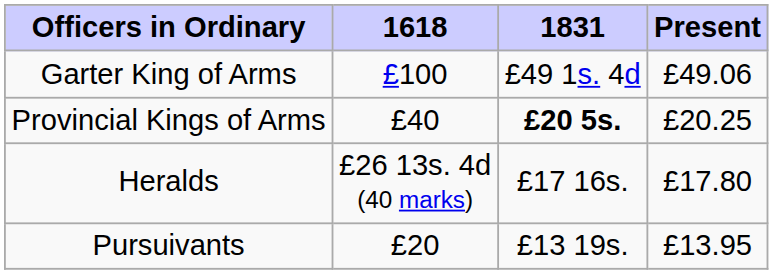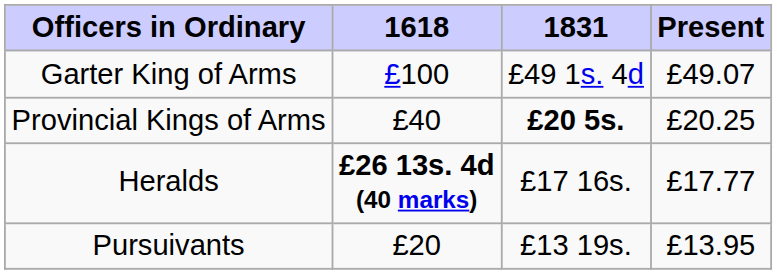Garter King of Arms | Present: £49.06 -> £49.07
Heralds | 1618: normal -> bold
Heralds | Present: £17.80 -> £17.77
